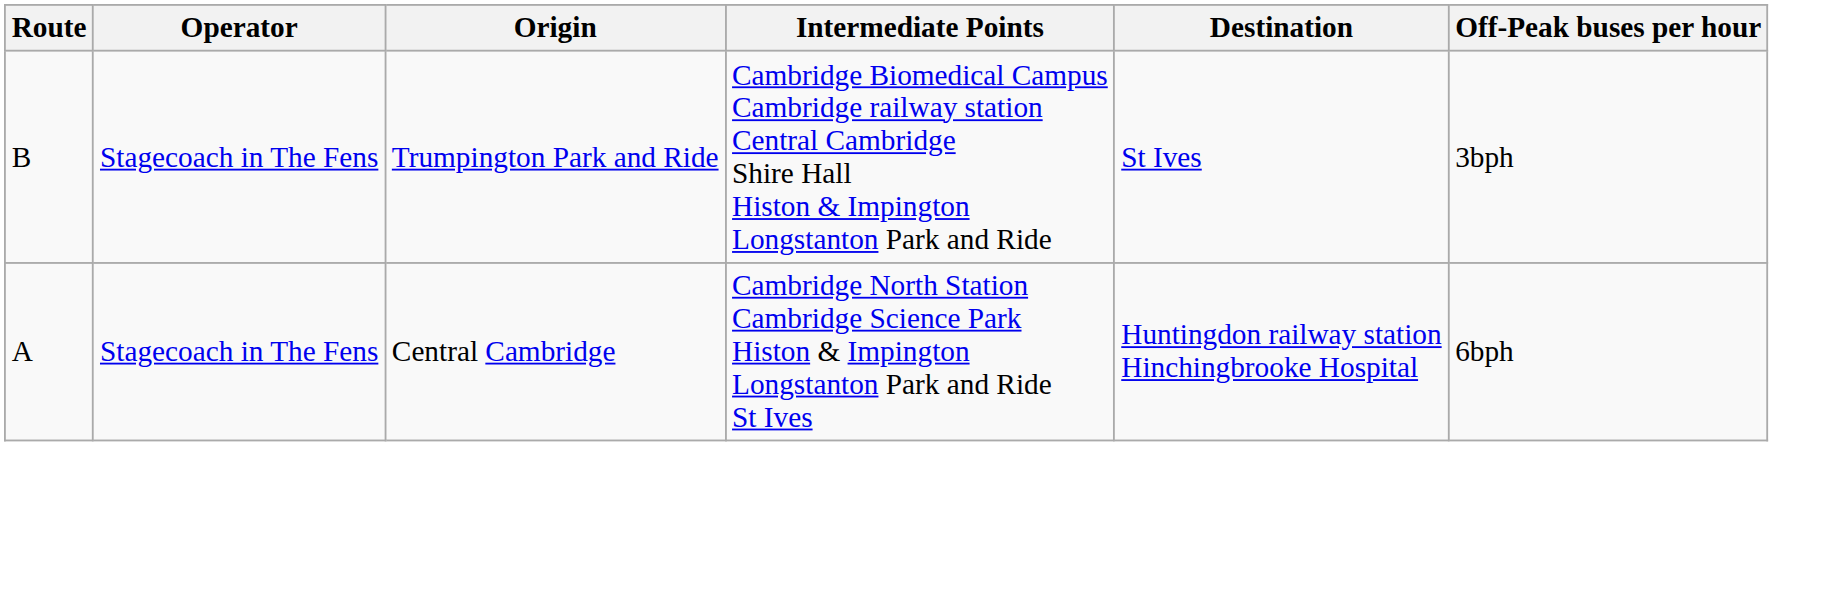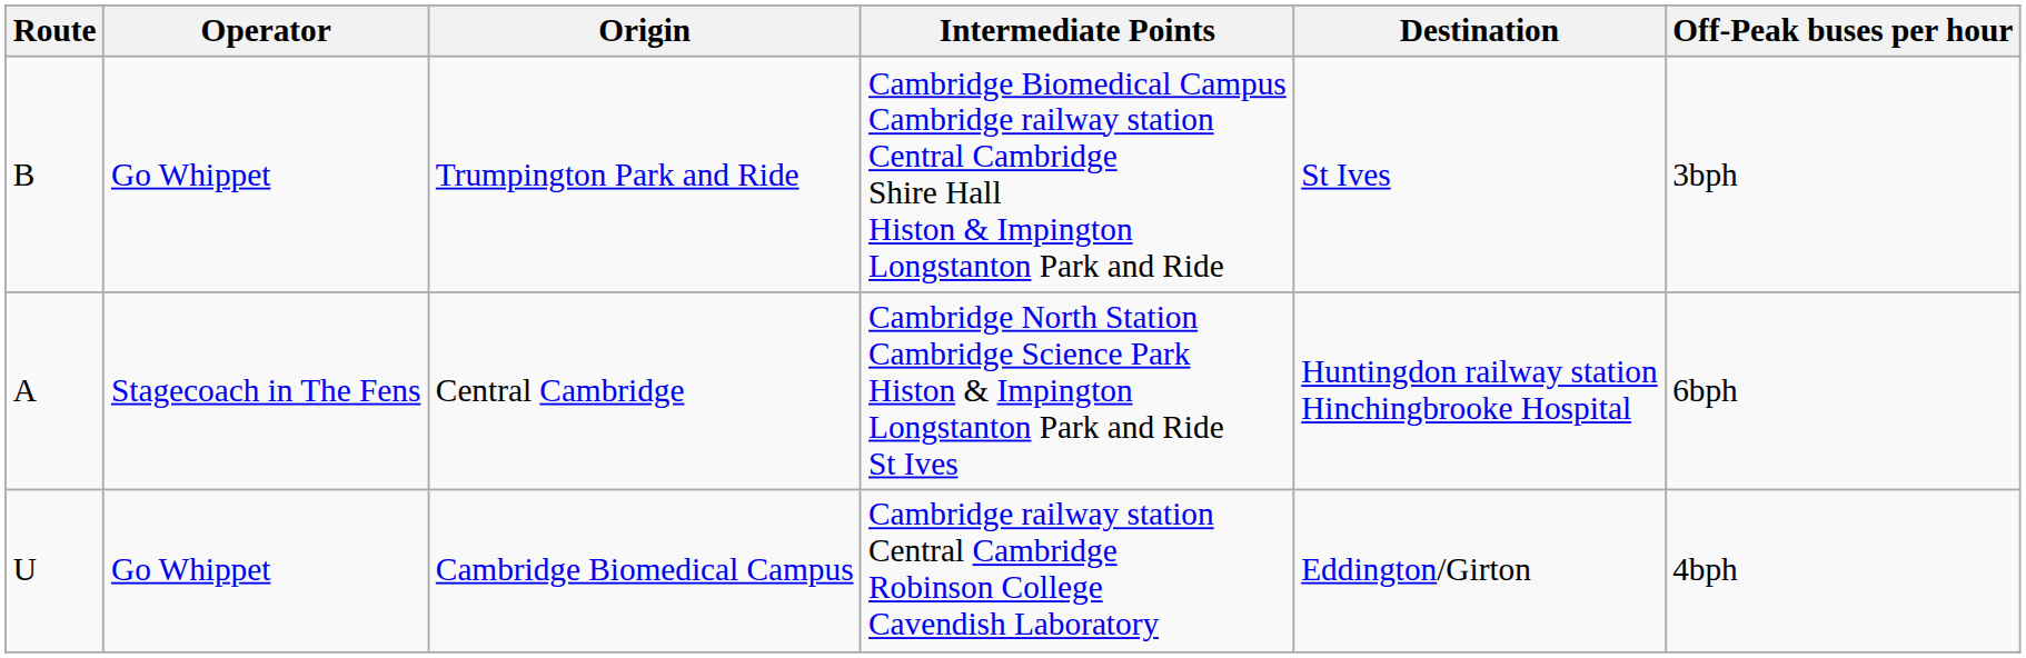Trumpington Park and Ride | Operator: Stagecoach in The Fens -> Go Whippet
+ row: U | Go Whippet | Cambridge Biomedical Campus | Cambridge railway station Central Cambridge Robinson College Cavendish Laboratory | Eddington/Girton | 4bph
